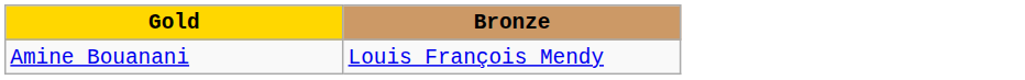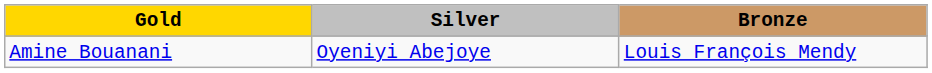+ column: Silver | Oyeniyi Abejoye
